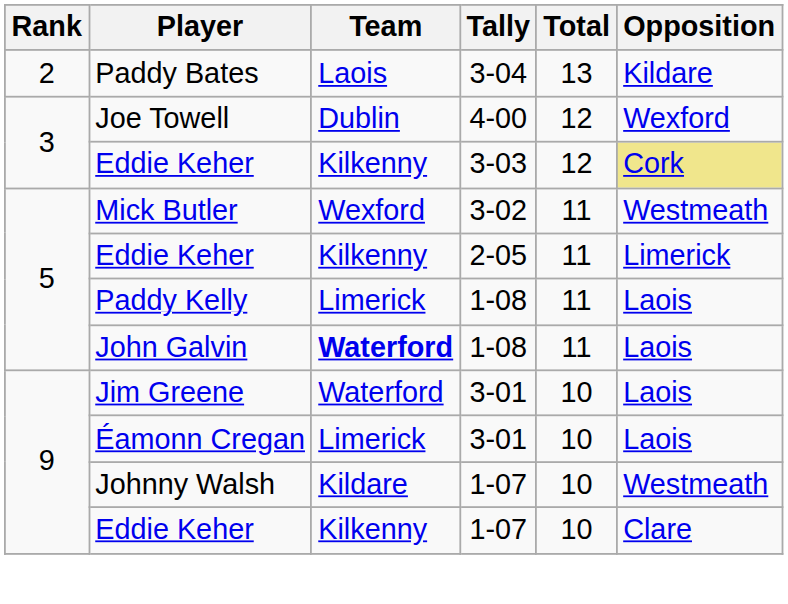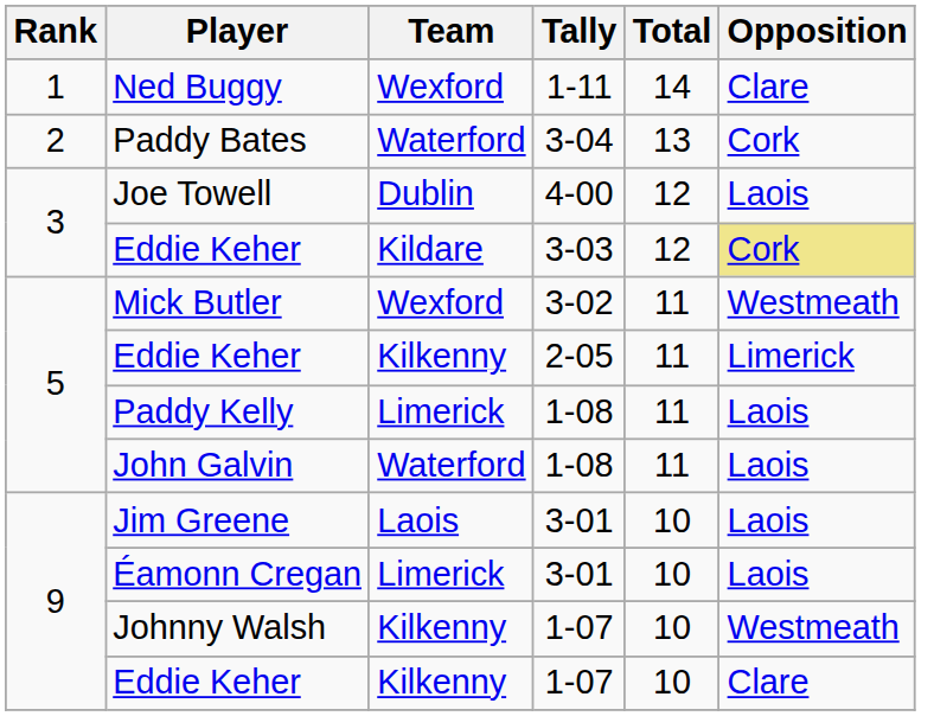+ row: 1 | Ned Buggy | Wexford | 1-11 | 14 | Clare
Paddy Bates | Team: Laois -> Waterford
Paddy Bates | Opposition: Kildare -> Cork
Joe Towell | Opposition: Wexford -> Laois
Eddie Keher / 3-03 | Team: Kilkenny -> Kildare
John Galvin | Team: bold -> normal
Jim Greene | Team: Waterford -> Laois
Johnny Walsh | Team: Kildare -> Kilkenny
